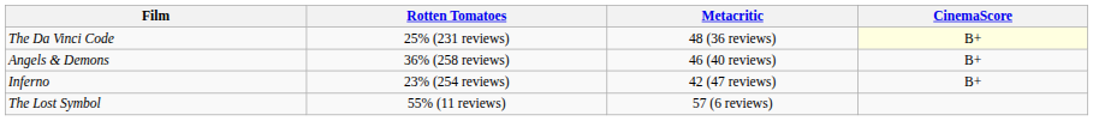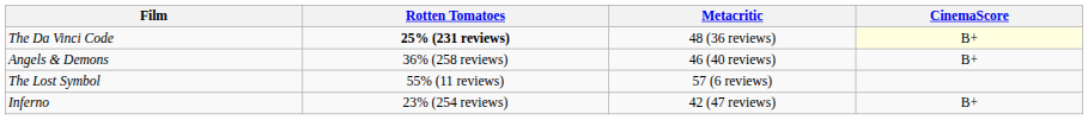The Da Vinci Code | Rotten Tomatoes: normal -> bold
rows swapped: Inferno <-> The Lost Symbol
